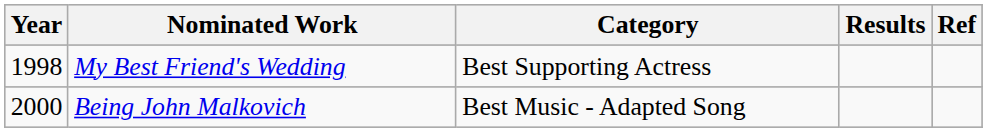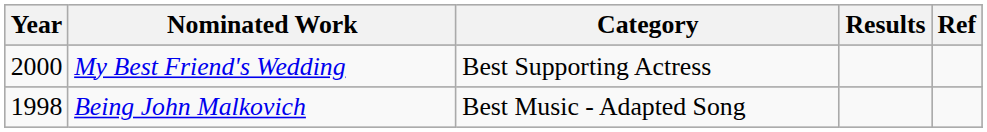My Best Friend's Wedding | Year: 1998 -> 2000
Being John Malkovich | Year: 2000 -> 1998
